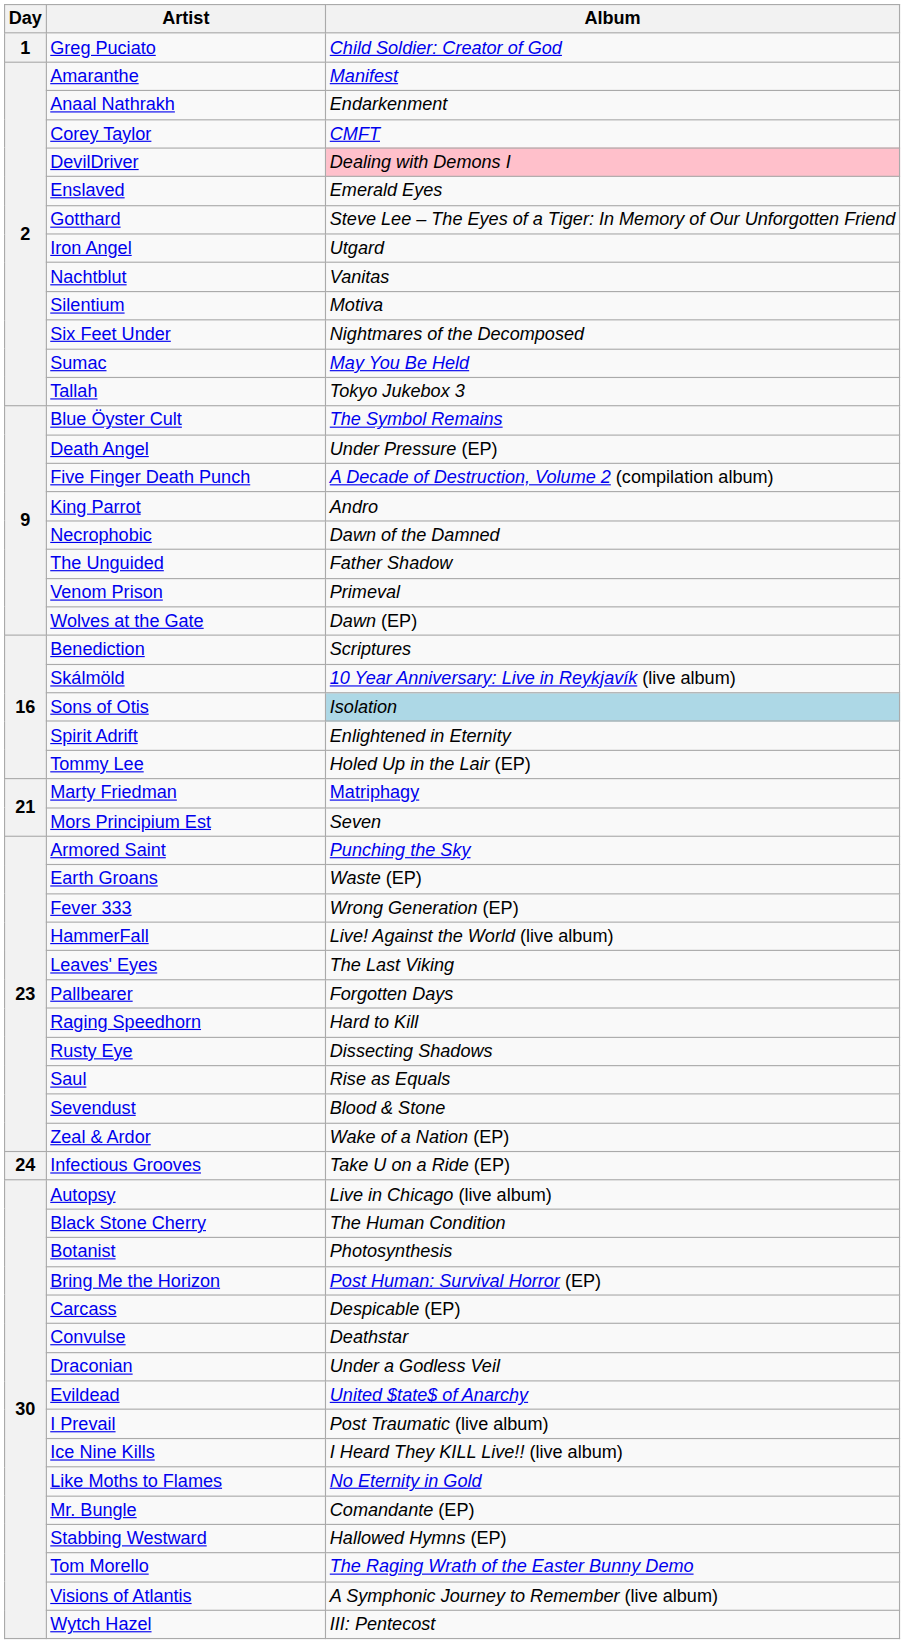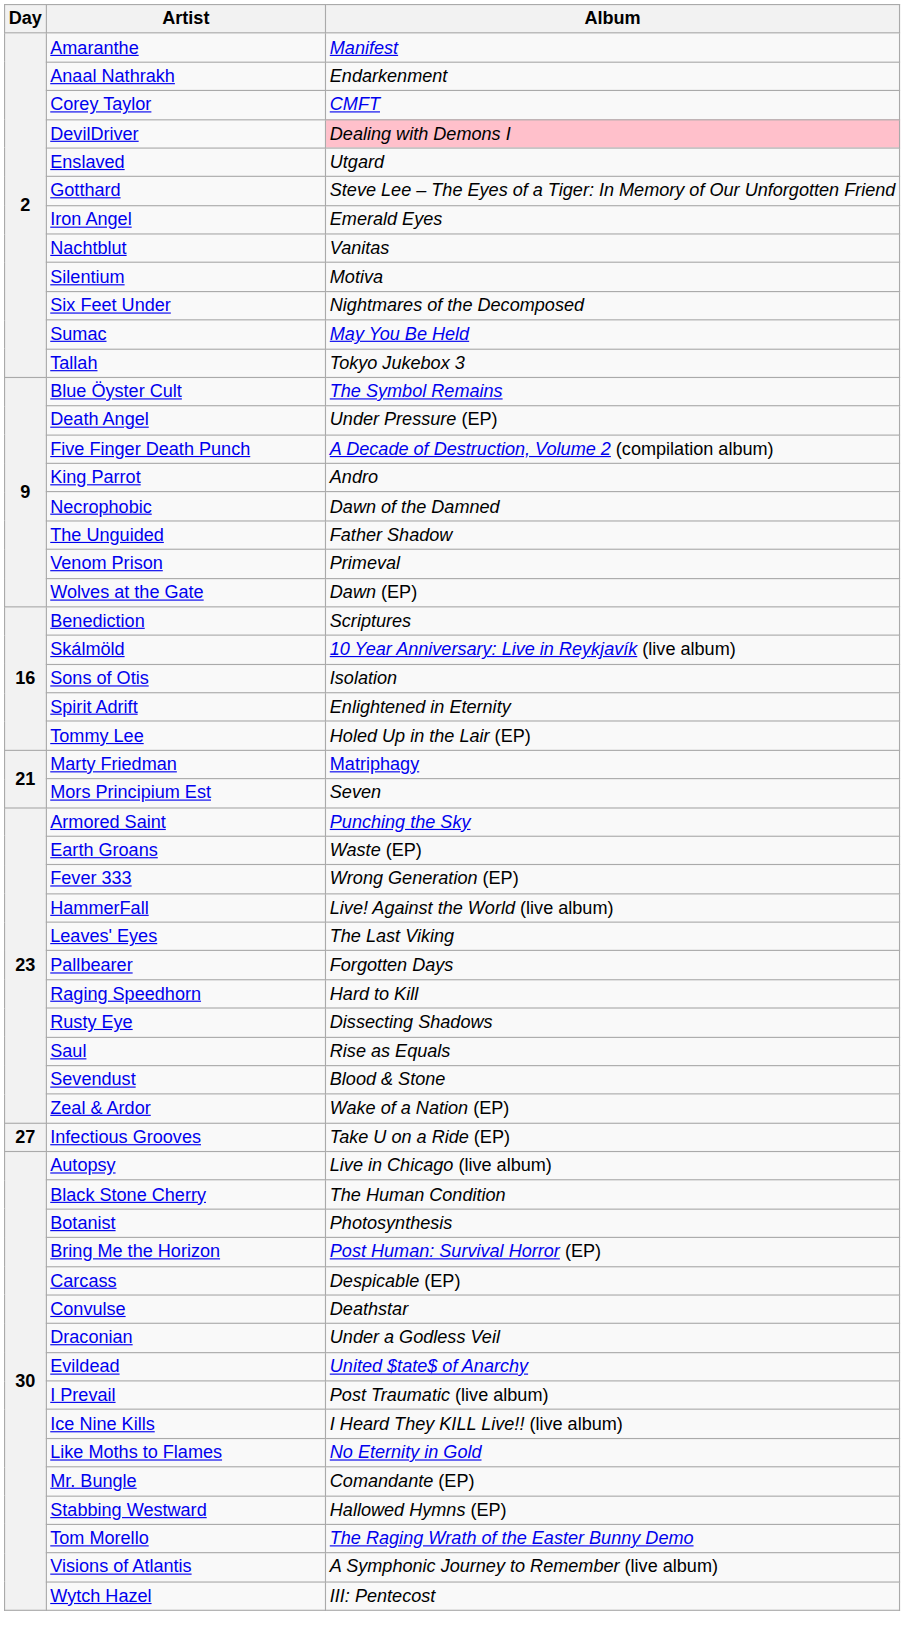- row: 1 | Greg Puciato | Child Soldier: Creator of God
Enslaved | Album: Emerald Eyes -> Utgard
Iron Angel | Album: Utgard -> Emerald Eyes
Sons of Otis | Album: lightblue background -> no background
Infectious Grooves | Day: 24 -> 27
